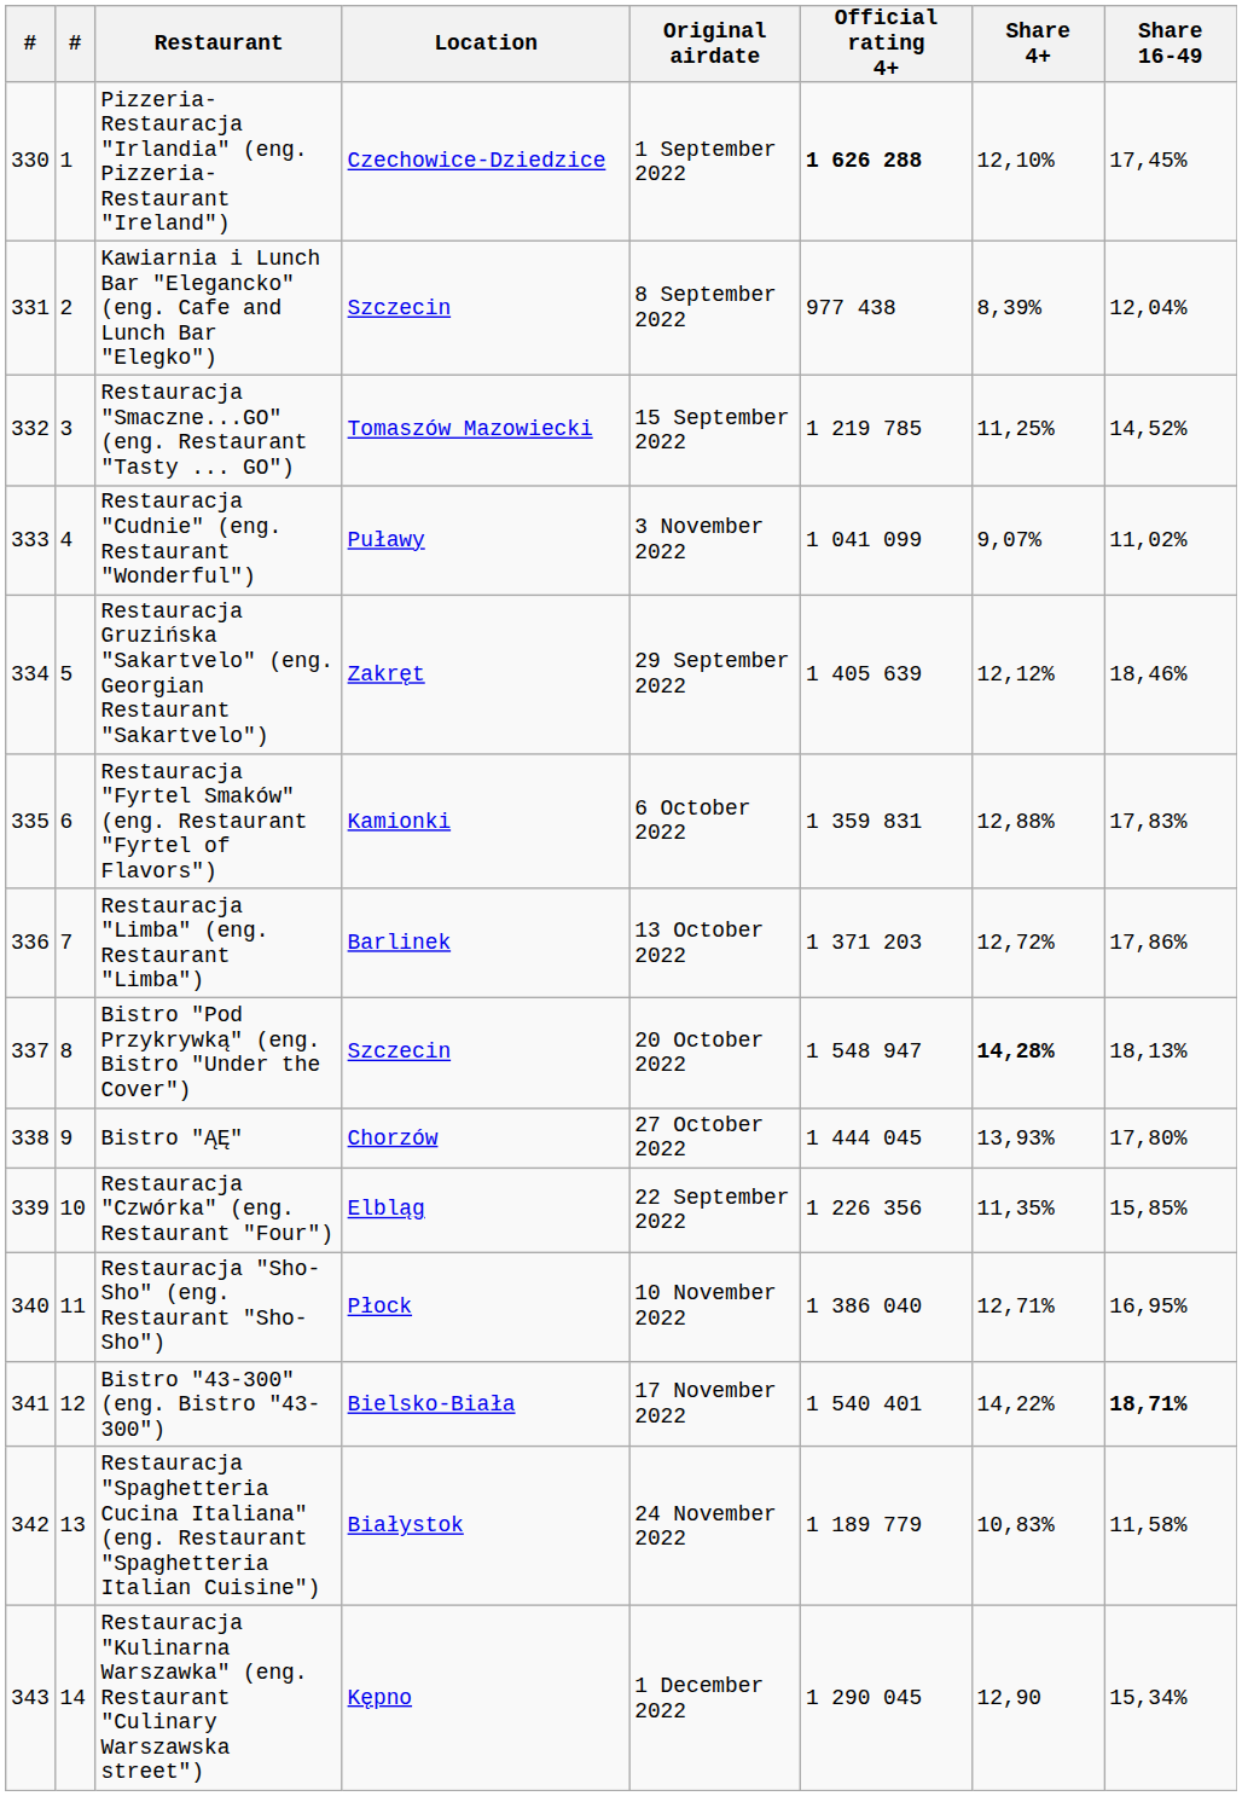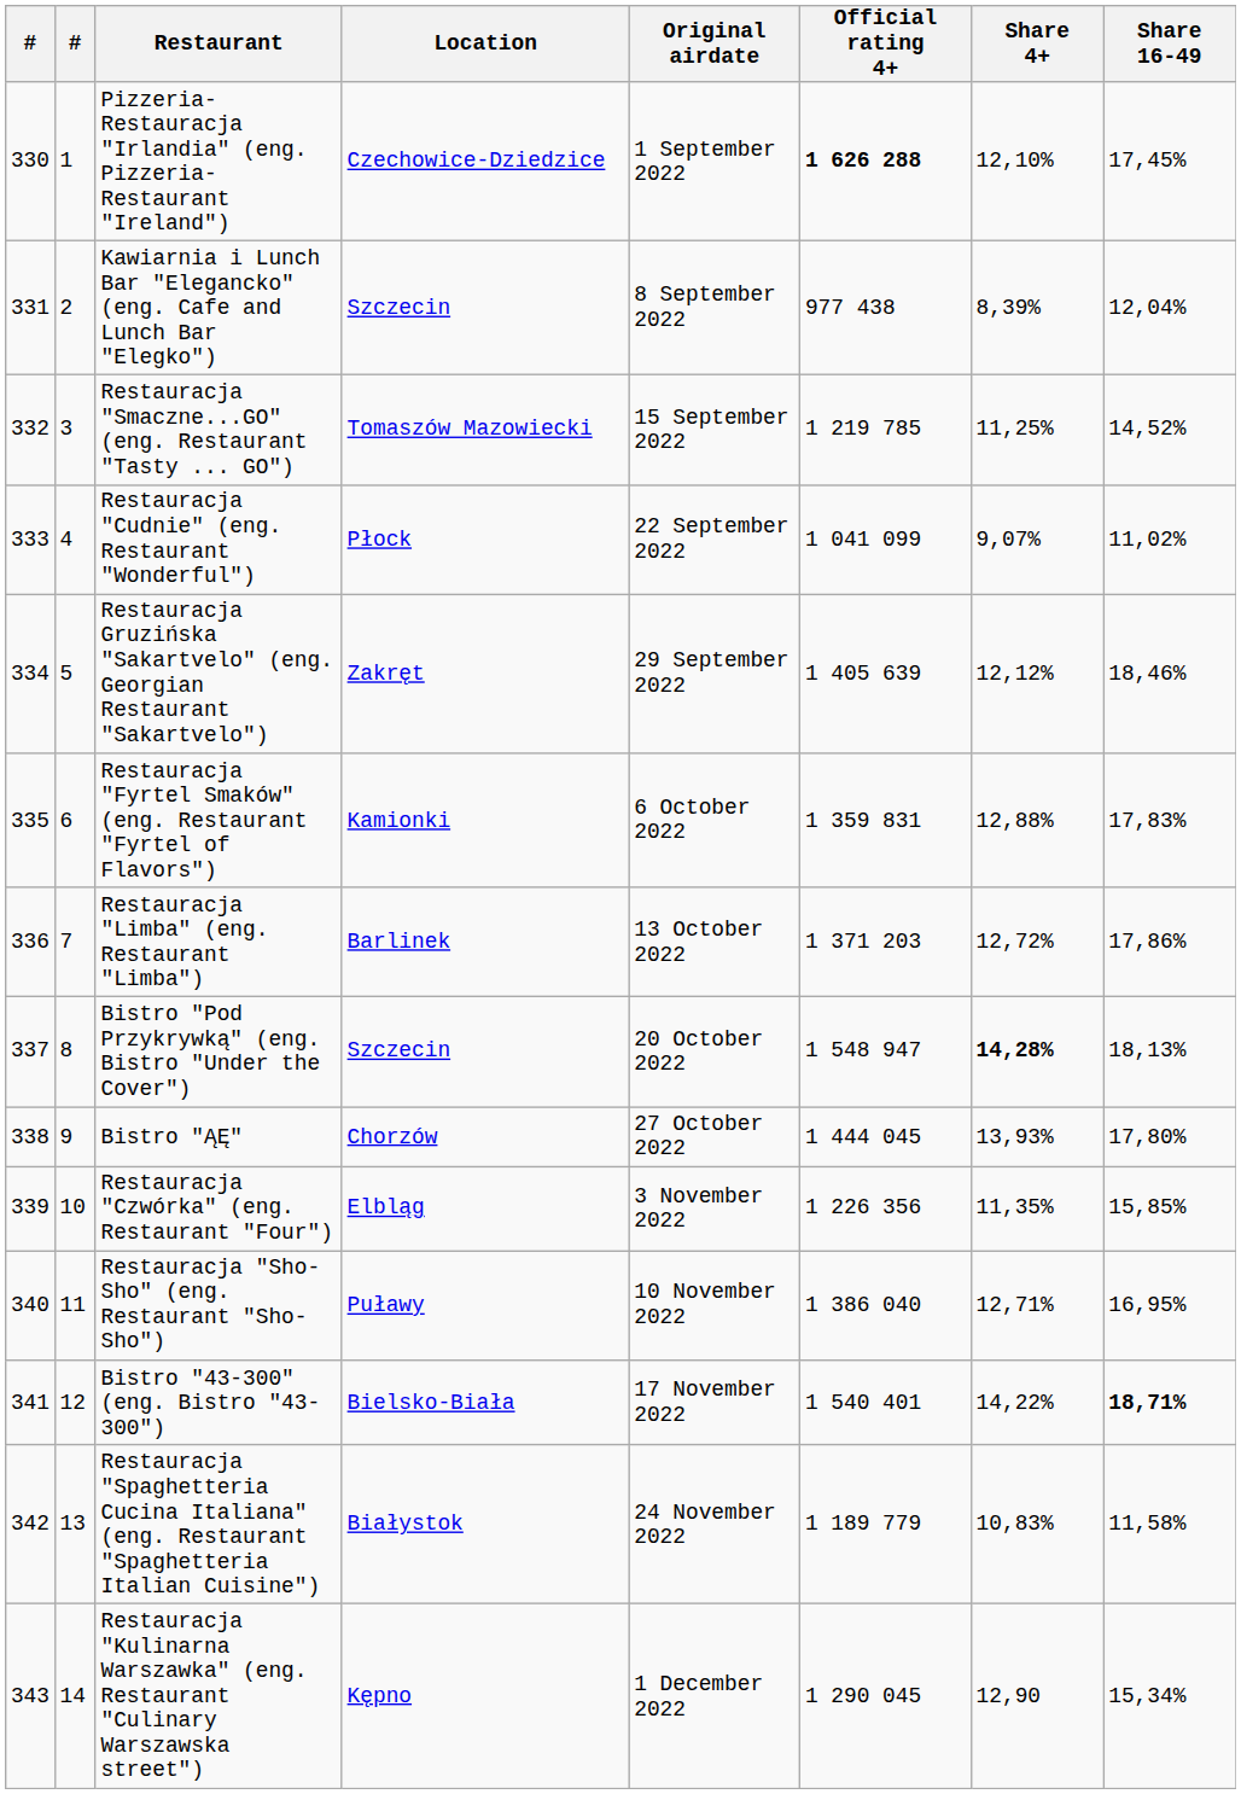Restauracja "Cudnie" (eng. Restaurant "Wonderful") | Location: Puławy -> Płock
Restauracja "Cudnie" (eng. Restaurant "Wonderful") | Original airdate: 3 November 2022 -> 22 September 2022
Restauracja "Czwórka" (eng. Restaurant "Four") | Original airdate: 22 September 2022 -> 3 November 2022
Restauracja "Sho-Sho" (eng. Restaurant "Sho-Sho") | Location: Płock -> Puławy
